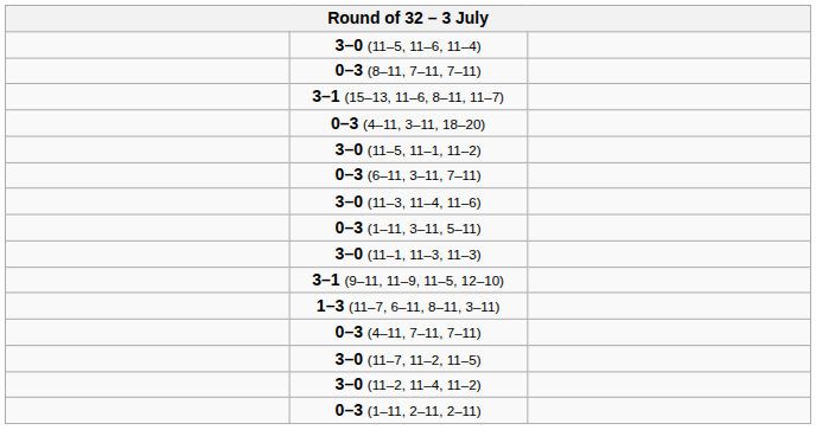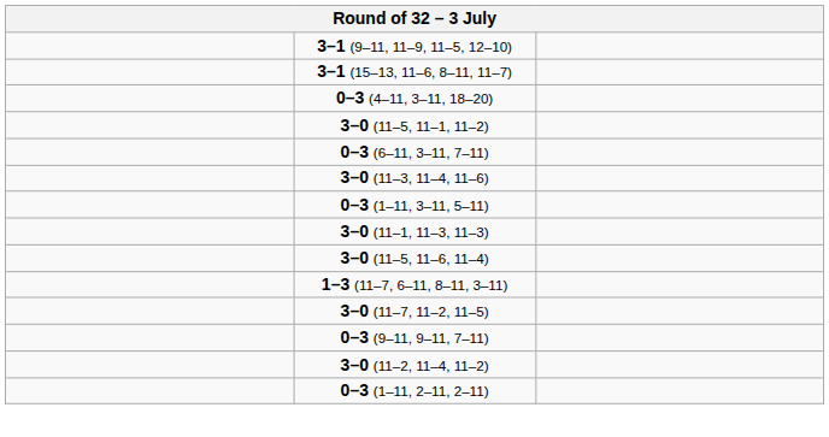rows swapped: 3–0 (11–5, 11–6, 11–4) <-> 3–1 (9–11, 11–9, 11–5, 12–10)
- row: 0–3 (8–11, 7–11, 7–11)
- row: 0–3 (4–11, 7–11, 7–11)
+ row: 0–3 (9–11, 9–11, 7–11)
